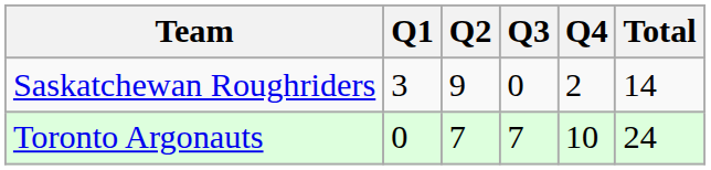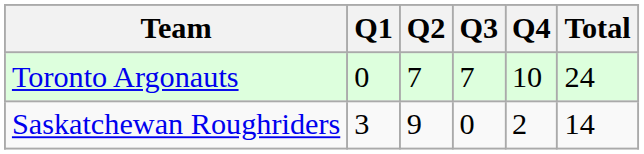rows swapped: Saskatchewan Roughriders <-> Toronto Argonauts
